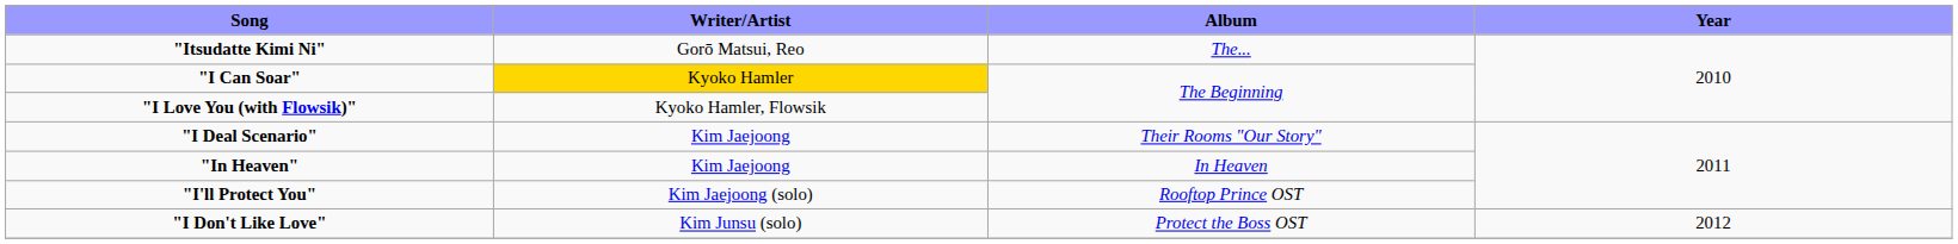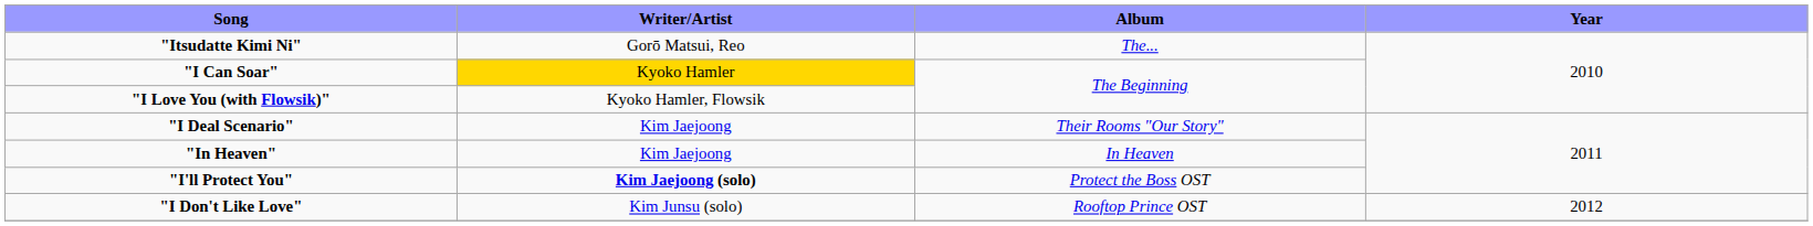"I'll Protect You" | Writer/Artist: normal -> bold
"I'll Protect You" | Album: Rooftop Prince OST -> Protect the Boss OST
"I Don't Like Love" | Album: Protect the Boss OST -> Rooftop Prince OST
